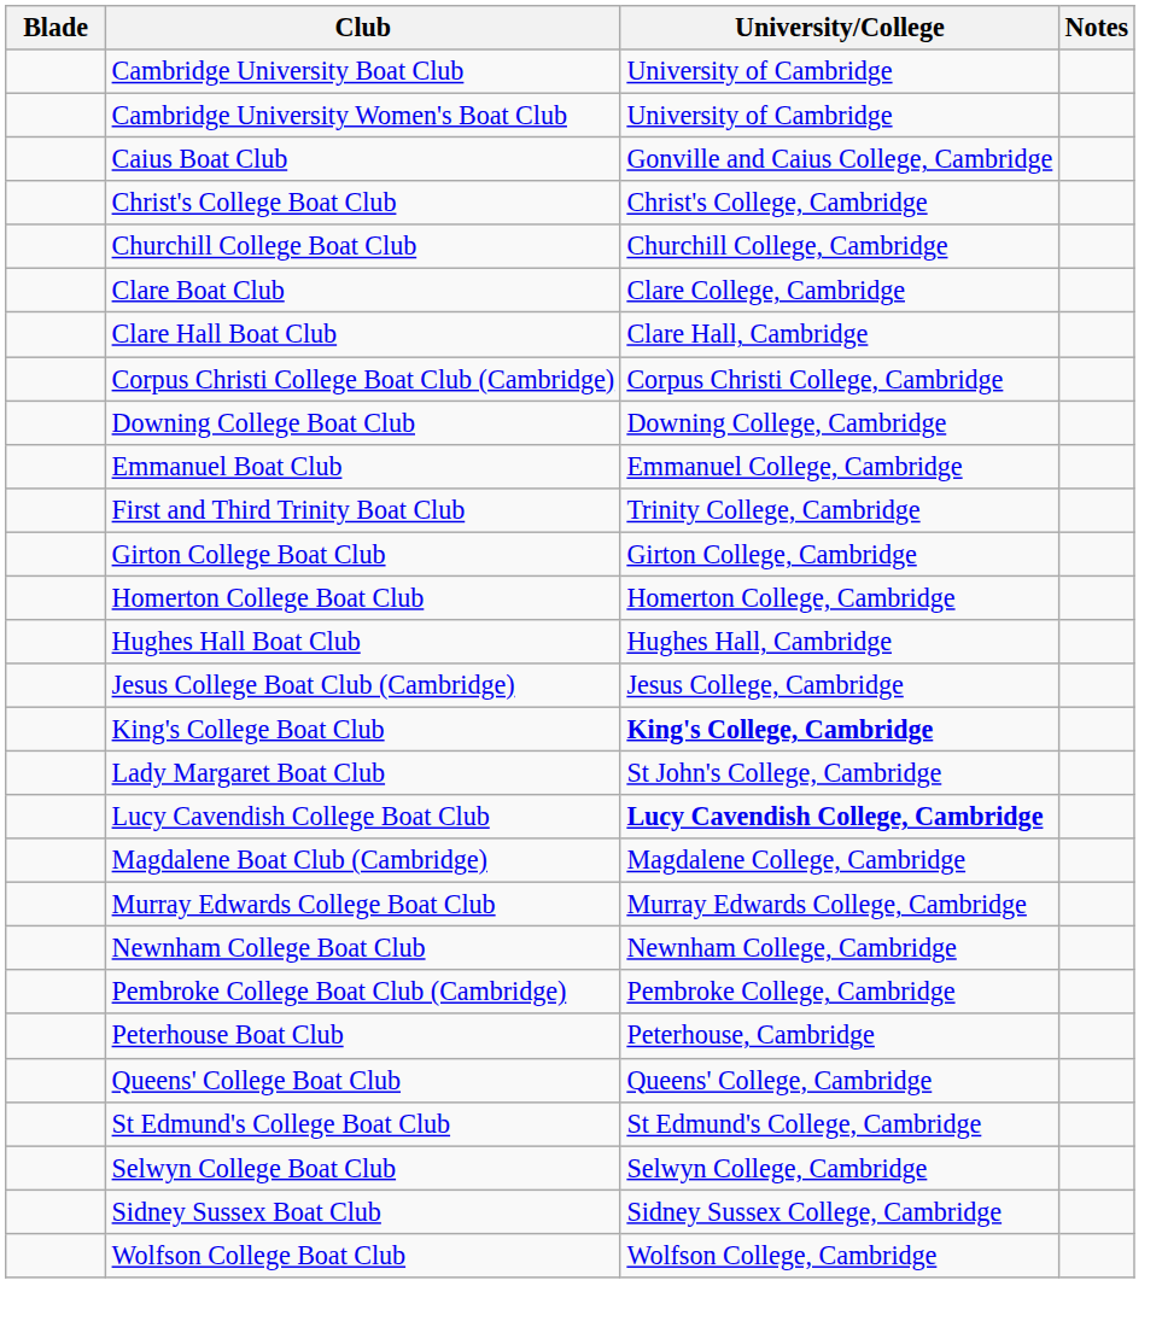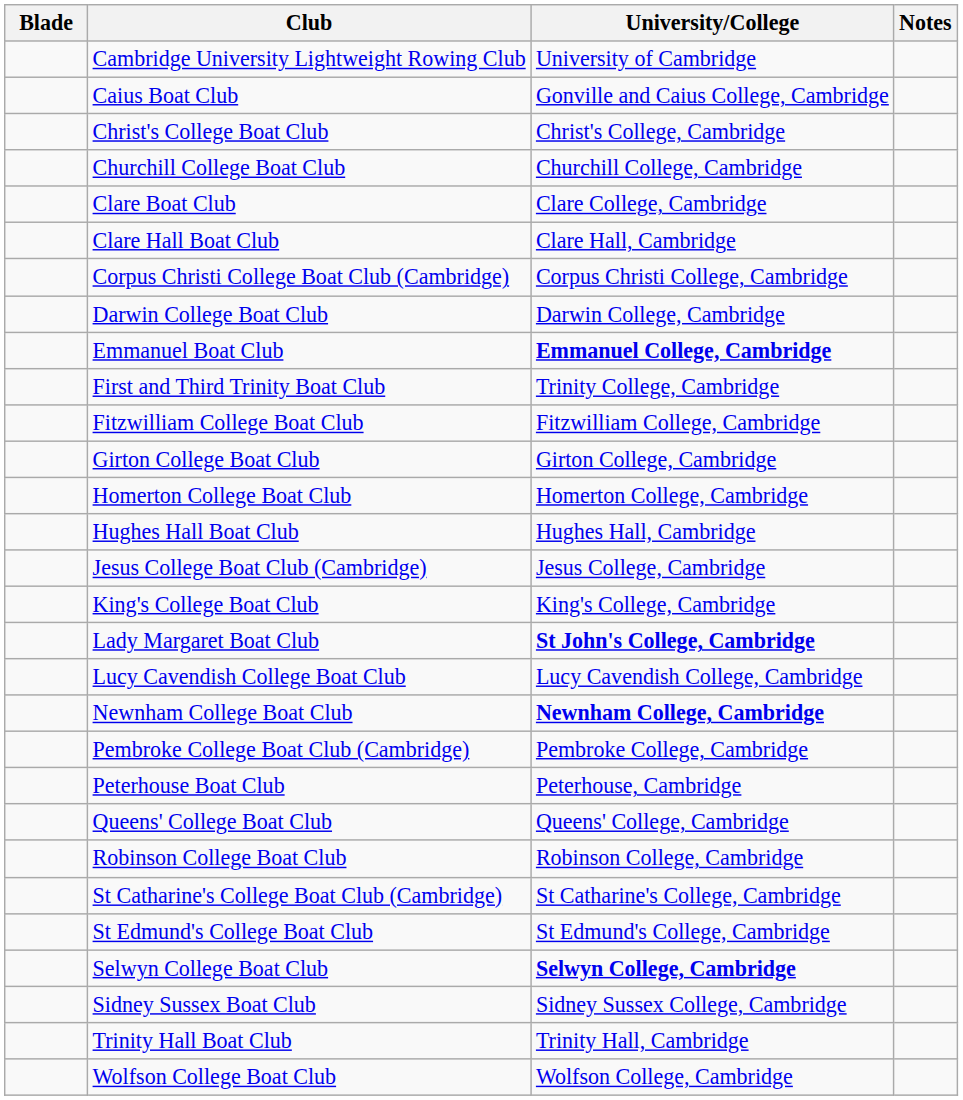- row: Cambridge University Boat Club | University of Cambridge
- row: Cambridge University Women's Boat Club | University of Cambridge
+ row: Cambridge University Lightweight Rowing Club | University of Cambridge
+ row: Darwin College Boat Club | Darwin College, Cambridge
- row: Downing College Boat Club | Downing College, Cambridge
Emmanuel Boat Club | University/College: normal -> bold
+ row: Fitzwilliam College Boat Club | Fitzwilliam College, Cambridge
King's College Boat Club | University/College: bold -> normal
Lady Margaret Boat Club | University/College: normal -> bold
Lucy Cavendish College Boat Club | University/College: bold -> normal
- row: Magdalene Boat Club (Cambridge) | Magdalene College, Cambridge
- row: Murray Edwards College Boat Club | Murray Edwards College, Cambridge
Newnham College Boat Club | University/College: normal -> bold
+ row: Robinson College Boat Club | Robinson College, Cambridge
+ row: St Catharine's College Boat Club (Cambridge) | St Catharine's College, Cambridge
Selwyn College Boat Club | University/College: normal -> bold
+ row: Trinity Hall Boat Club | Trinity Hall, Cambridge
